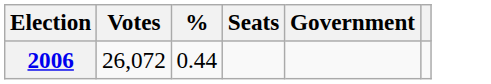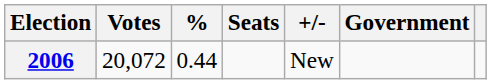+ column: +/- | New
2006 | Votes: 26,072 -> 20,072
